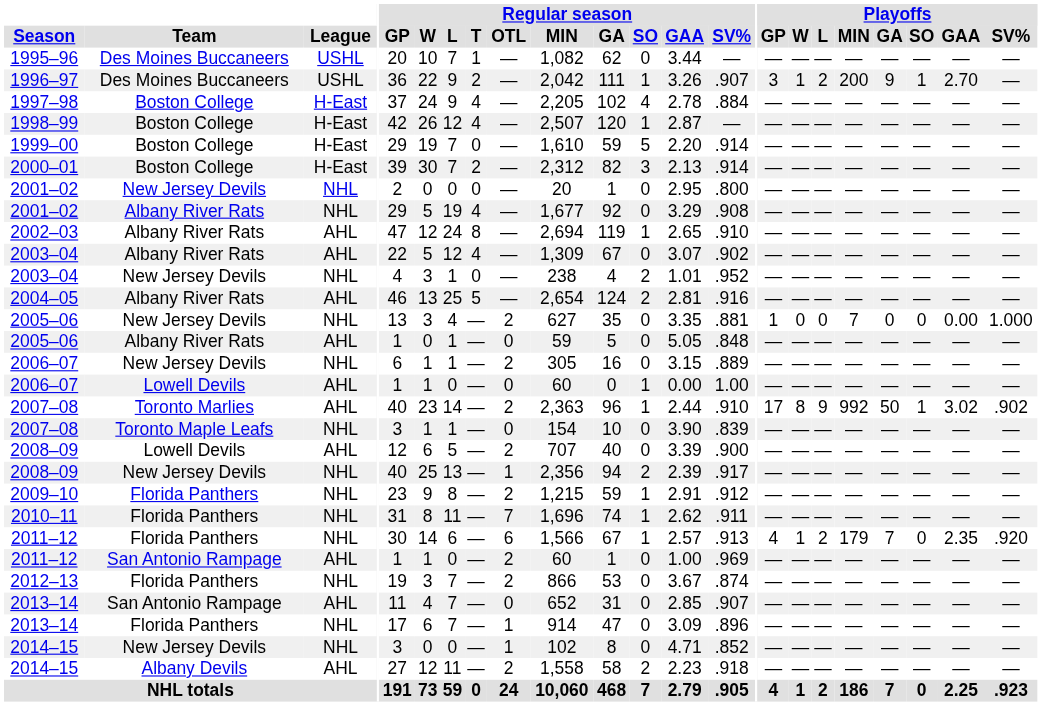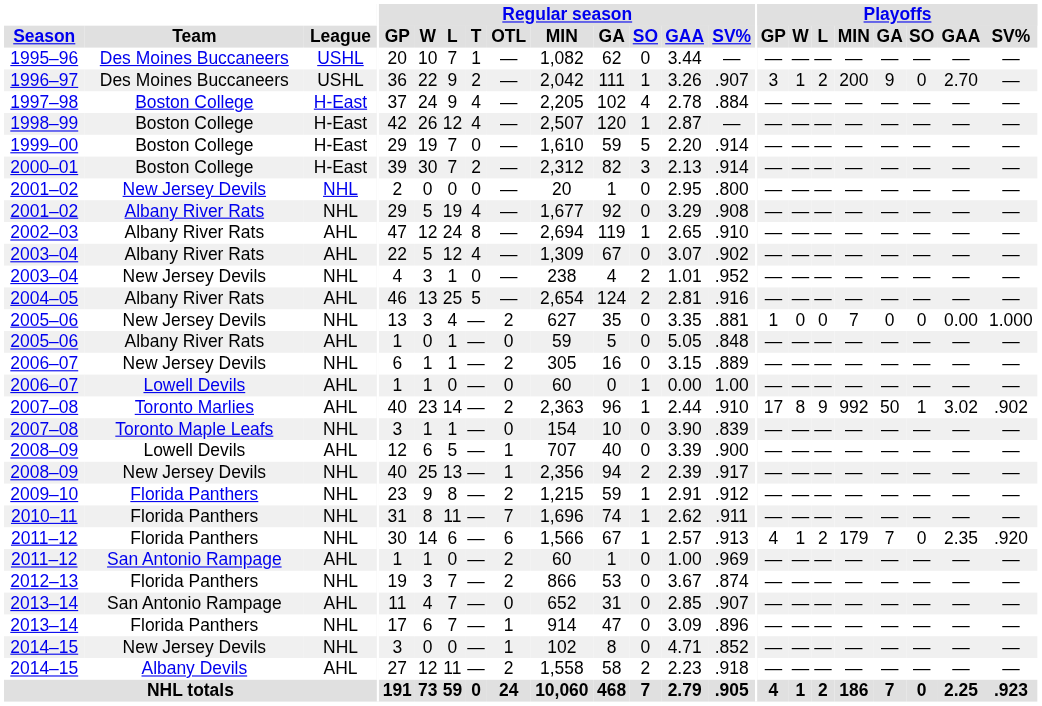1996–97 | Playoffs / SO: 1 -> 0
2008–09 / Lowell Devils | Regular season / OTL: 2 -> 1
